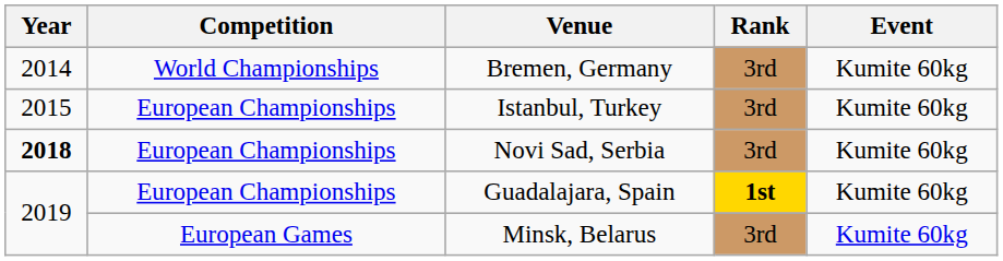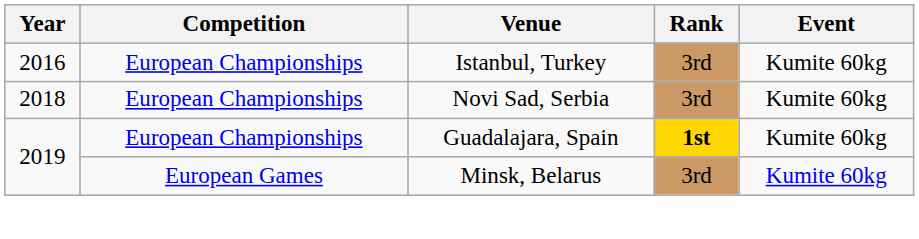- row: 2014 | World Championships | Bremen, Germany | 3rd | Kumite 60kg
Istanbul, Turkey | Year: 2015 -> 2016
Novi Sad, Serbia | Year: bold -> normal
